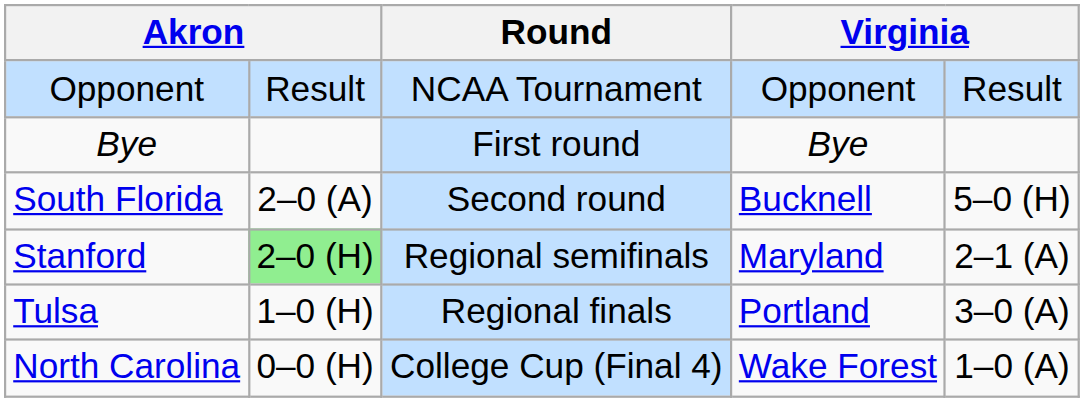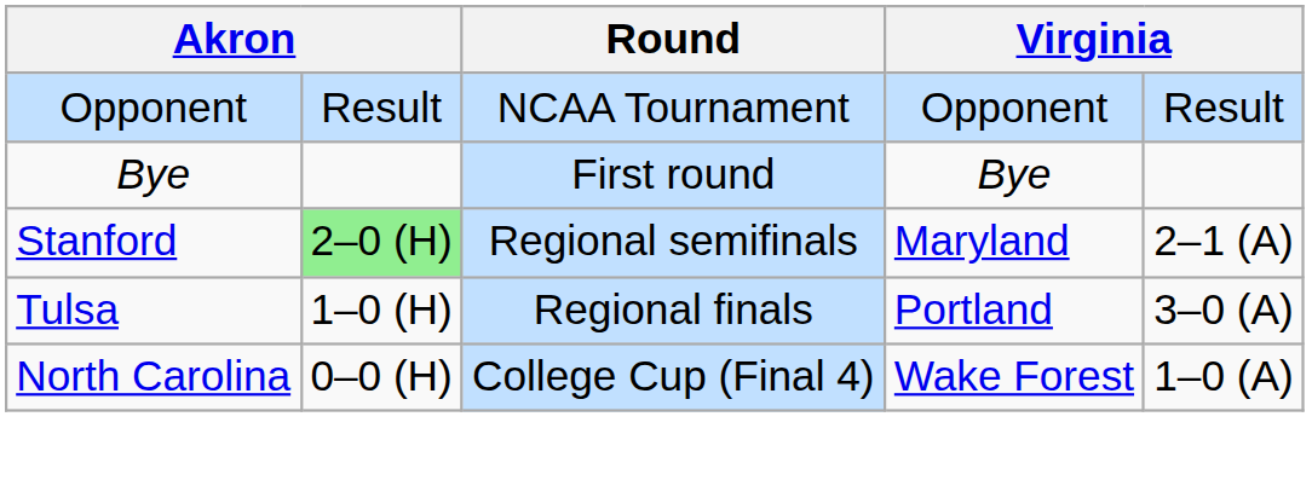- row: South Florida | 2–0 (A) | Second round | Bucknell | 5–0 (H)
